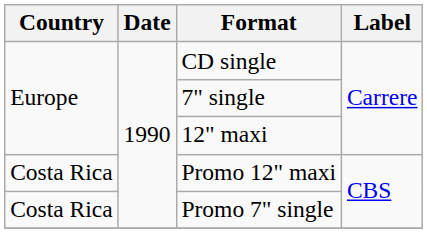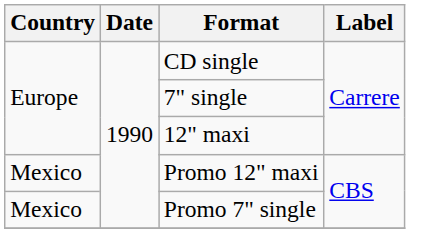Promo 12" maxi | Country: Costa Rica -> Mexico
Promo 7" single | Country: Costa Rica -> Mexico
